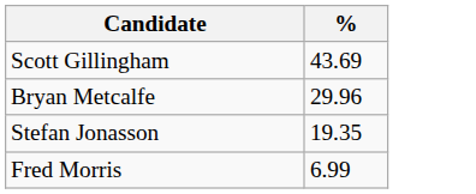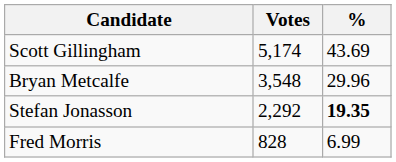+ column: Votes | 5,174 | 3,548 | 2,292 | 828
Stefan Jonasson | %: normal -> bold
